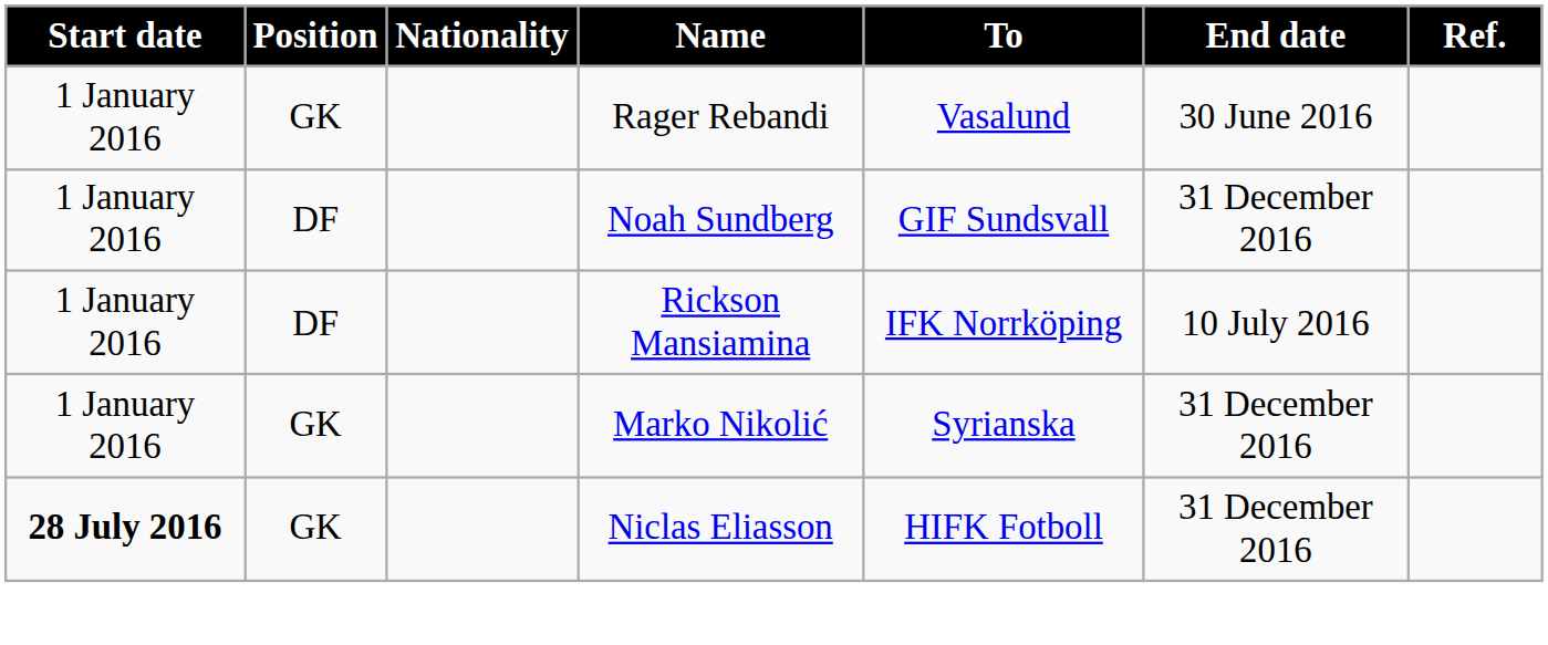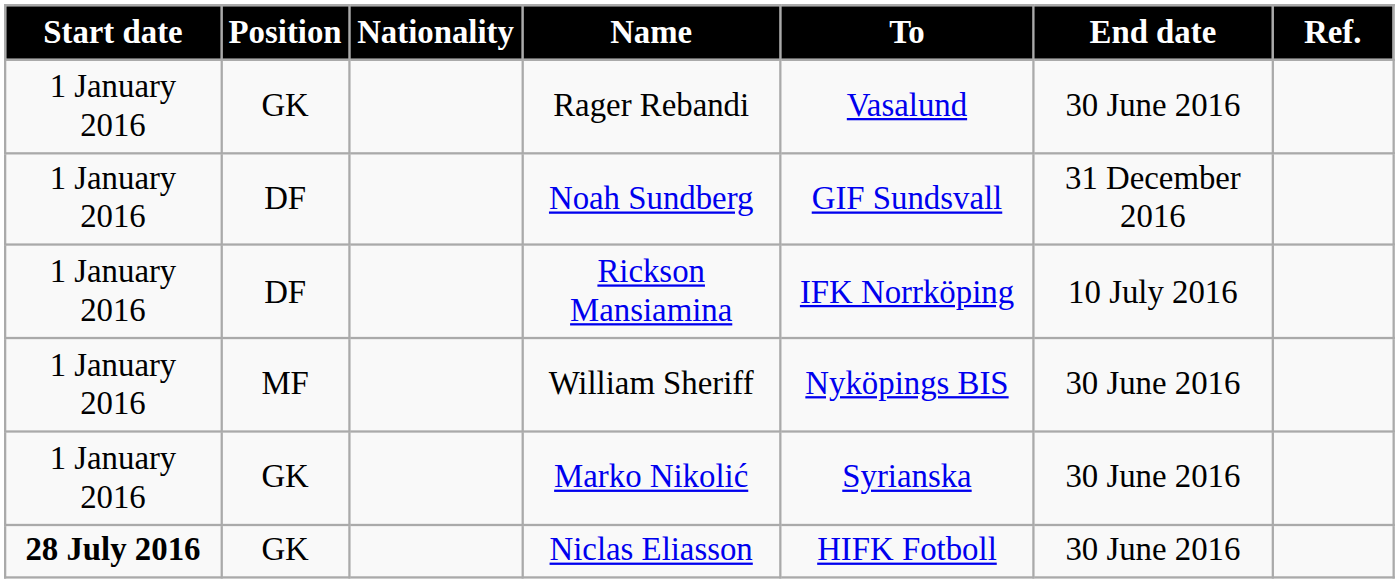+ row: 1 January 2016 | MF | William Sheriff | Nyköpings BIS | 30 June 2016
Marko Nikolić | End date: 31 December 2016 -> 30 June 2016
Niclas Eliasson | End date: 31 December 2016 -> 30 June 2016
